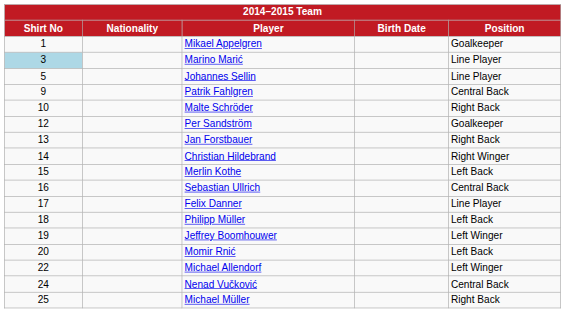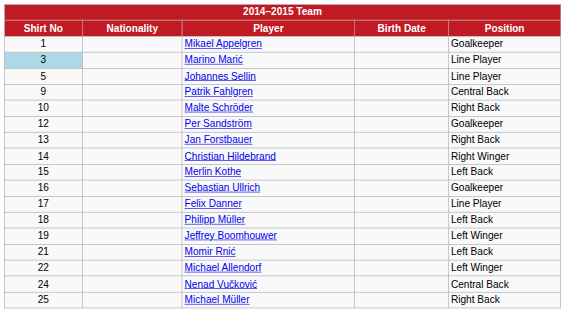Sebastian Ullrich | Position: Central Back -> Goalkeeper
Momir Rnić | Shirt No: 20 -> 21
